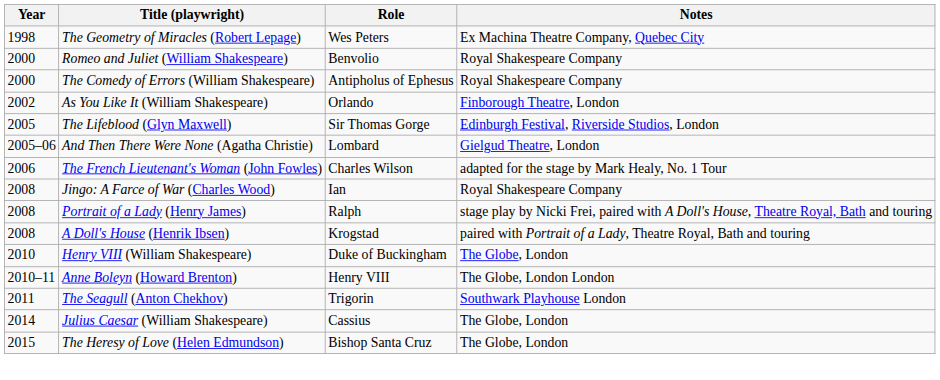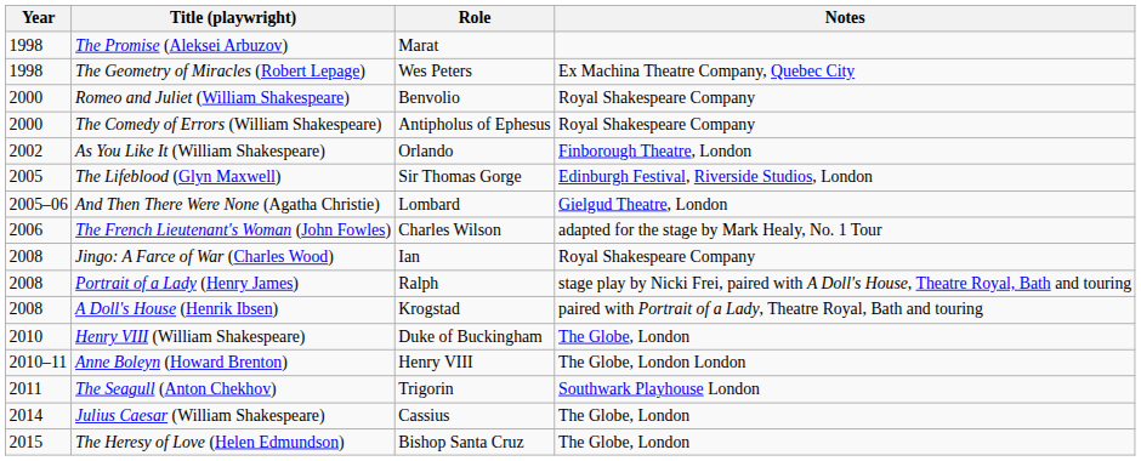+ row: 1998 | The Promise (Aleksei Arbuzov) | Marat
